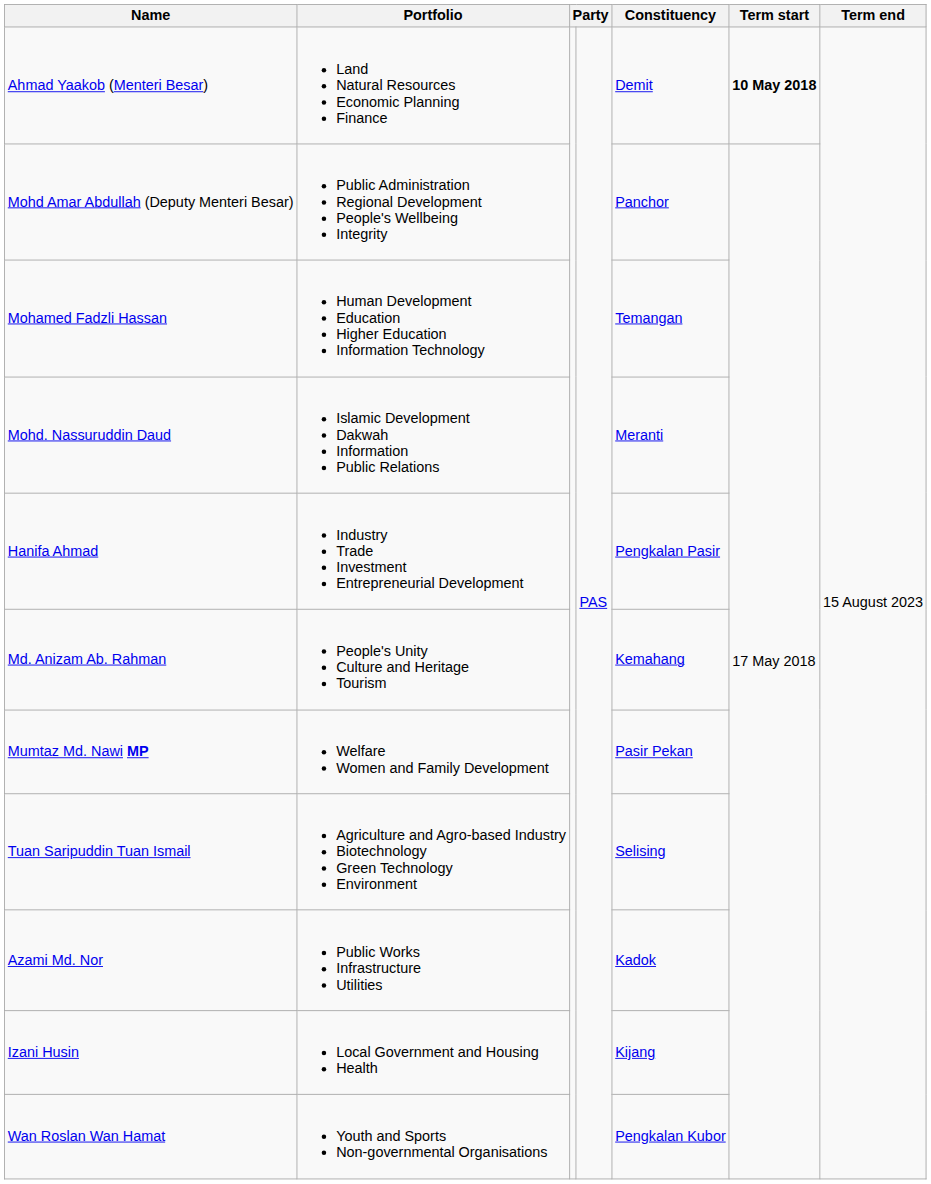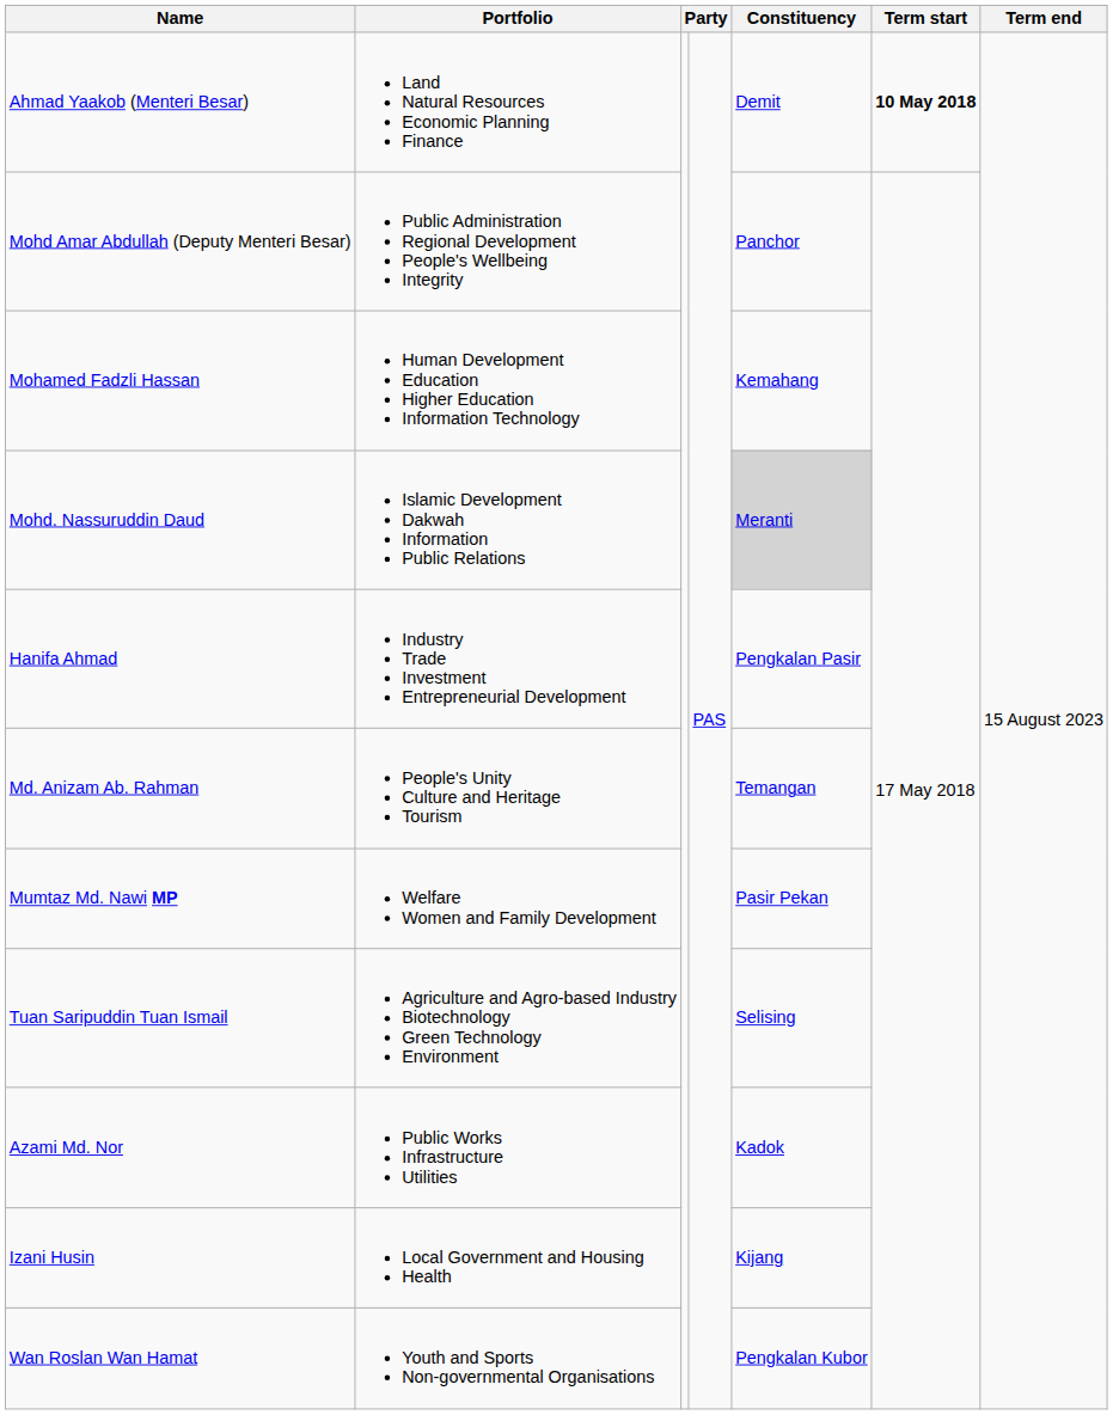Mohamed Fadzli Hassan | Constituency: Temangan -> Kemahang
Mohd. Nassuruddin Daud | Constituency: no background -> lightgrey background
Md. Anizam Ab. Rahman | Constituency: Kemahang -> Temangan
